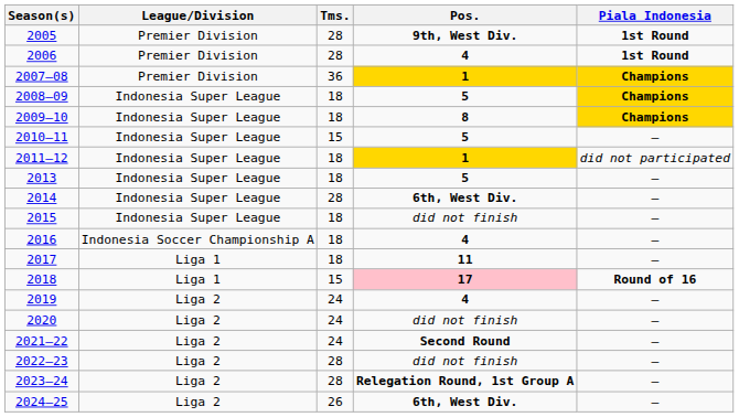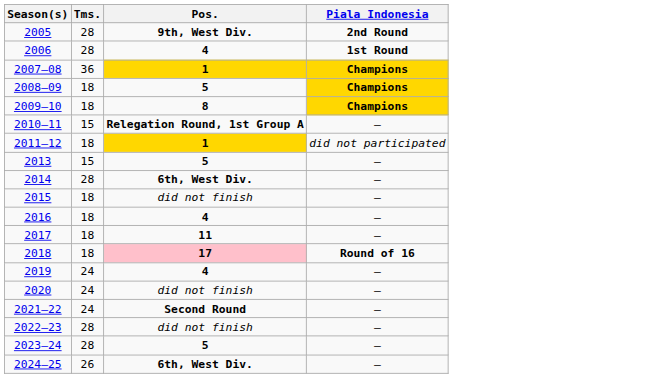- column: League/Division | Premier Division | Premier Division | Premier Division | Indonesia Super League | Indonesia Super League | Indonesia Super League | Indonesia Super League | Indonesia Super League | Indonesia Super League | Indonesia Super League | Indonesia Soccer Championship A | Liga 1 | Liga 1 | Liga 2 | Liga 2 | Liga 2 | Liga 2 | Liga 2 | Liga 2
2005 | Piala Indonesia: 1st Round -> 2nd Round
2010–11 | Pos.: 5 -> Relegation Round, 1st Group A
2013 | Tms.: 18 -> 15
2018 | Tms.: 15 -> 18
2023–24 | Pos.: Relegation Round, 1st Group A -> 5
